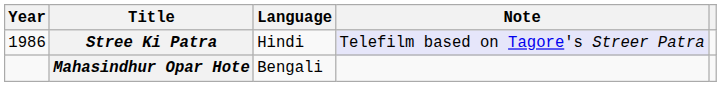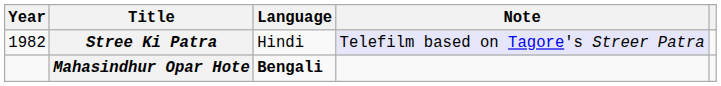Stree Ki Patra | Year: 1986 -> 1982
Mahasindhur Opar Hote | Language: normal -> bold
